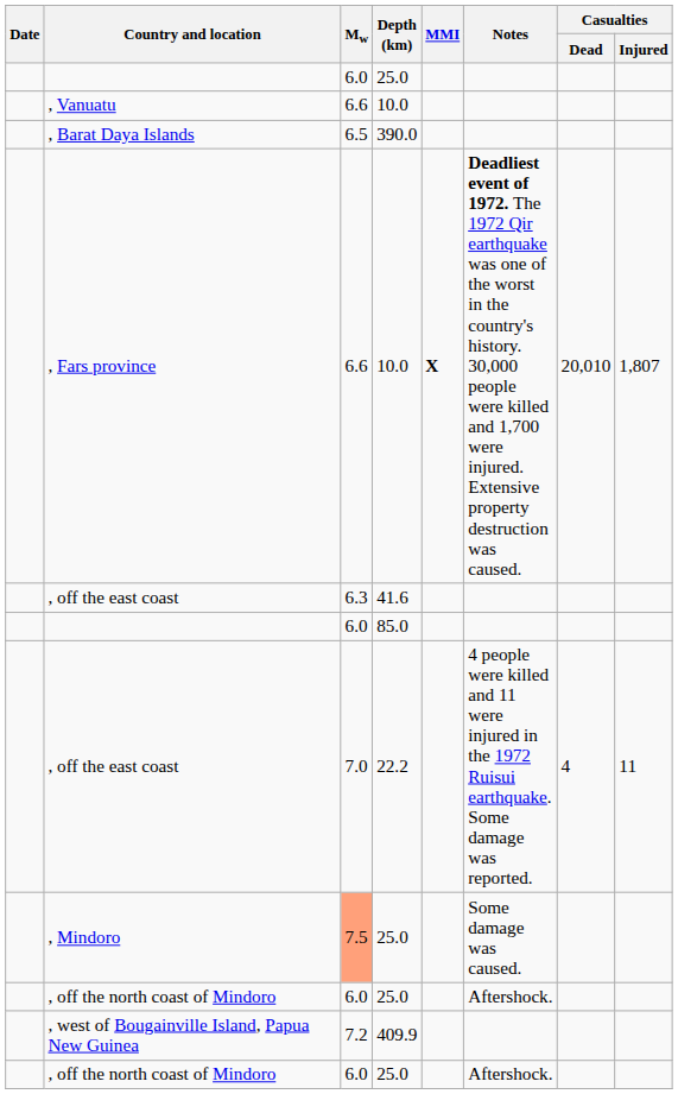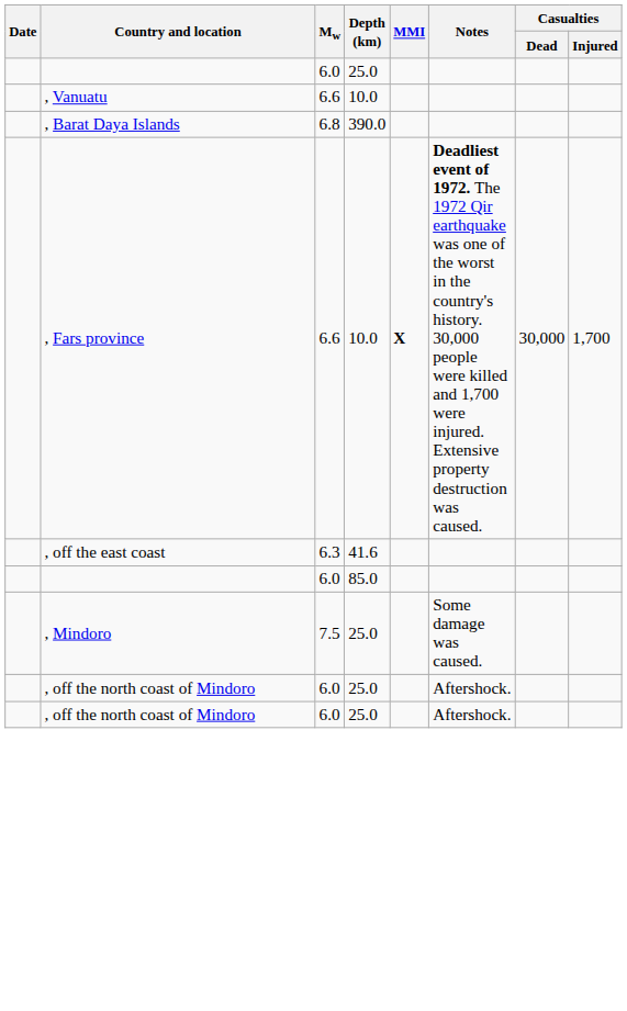, Barat Daya Islands | Mw: 6.5 -> 6.8
, Fars province | Casualties / Dead: 20,010 -> 30,000
, Fars province | Casualties / Injured: 1,807 -> 1,700
- row: , off the east coast | 7.0 | 22.2 | 4 people were killed and 11 were injured in the 1972 Ruisui earthquake. Some damage was reported. | 4 | 11
, Mindoro | Mw: lightsalmon background -> no background
- row: , west of Bougainville Island, Papua New Guinea | 7.2 | 409.9
